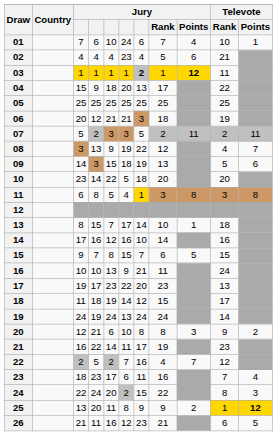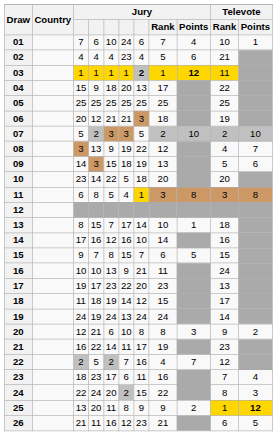03 | Televote / Rank: no background -> gold background
07 | Jury / Points: 11 -> 10
07 | Televote / Points: 11 -> 10
